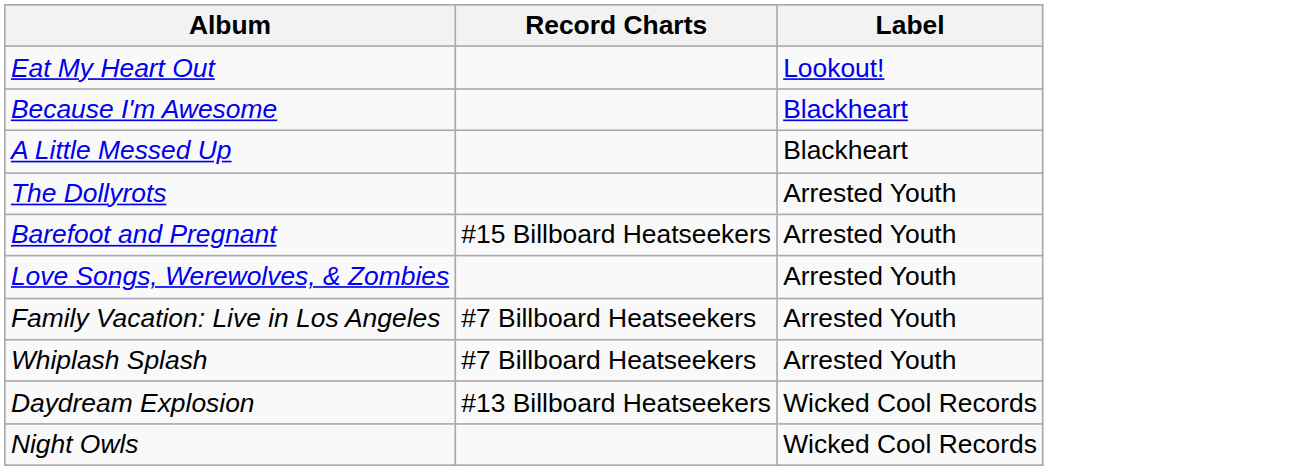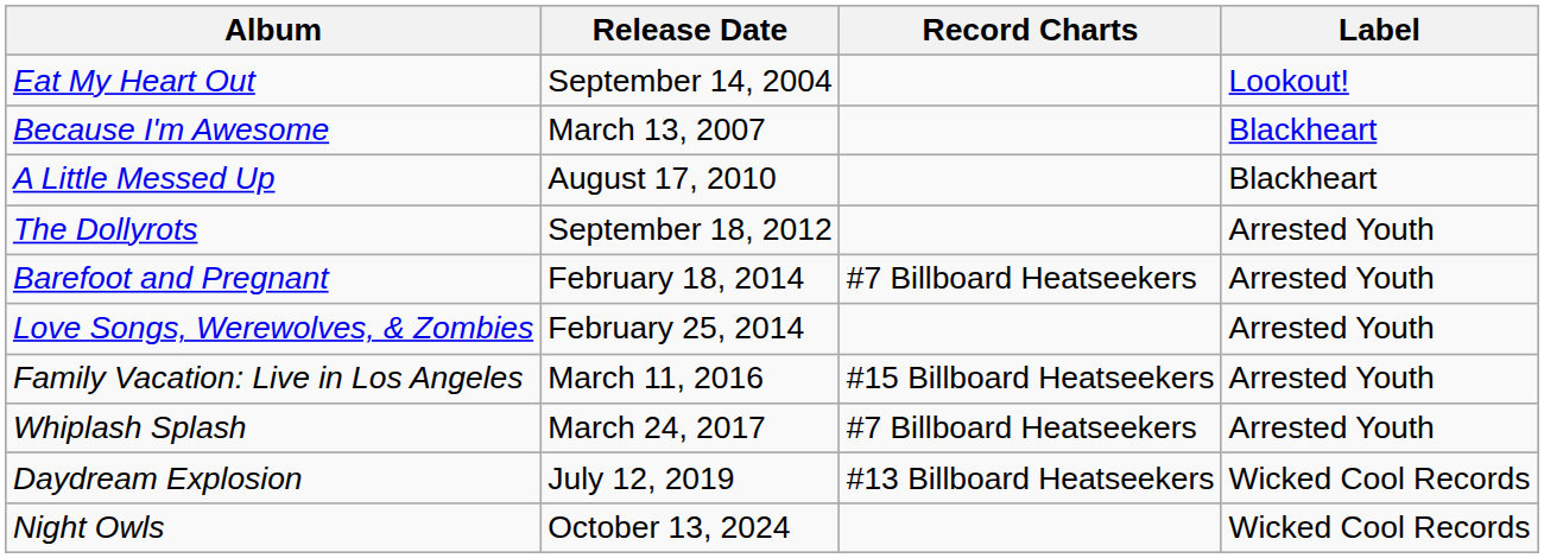+ column: Release Date | September 14, 2004 | March 13, 2007 | August 17, 2010 | September 18, 2012 | February 18, 2014 | February 25, 2014 | March 11, 2016 | March 24, 2017 | July 12, 2019 | October 13, 2024
Barefoot and Pregnant | Record Charts: #15 Billboard Heatseekers -> #7 Billboard Heatseekers
Family Vacation: Live in Los Angeles | Record Charts: #7 Billboard Heatseekers -> #15 Billboard Heatseekers
